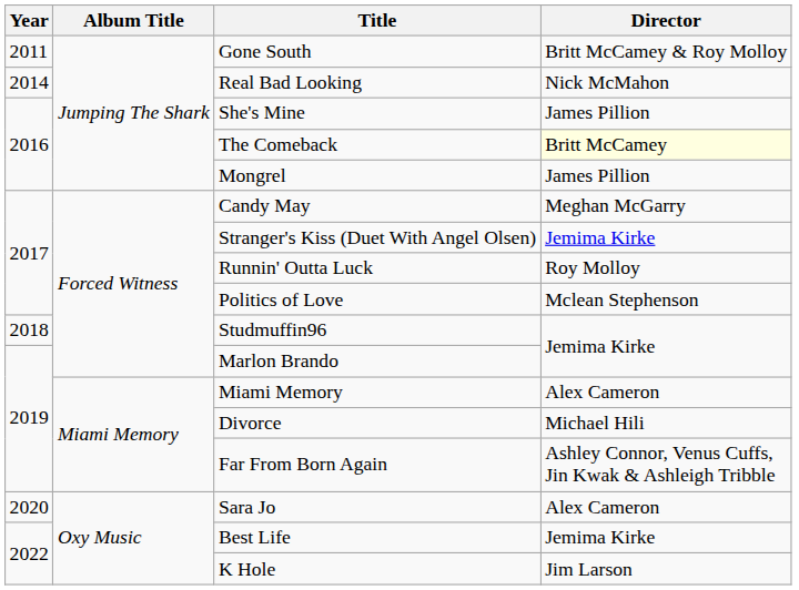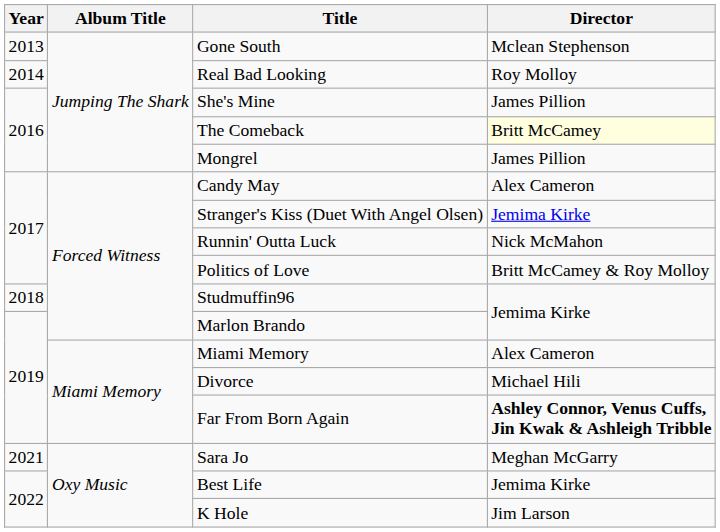Gone South | Year: 2011 -> 2013
Gone South | Director: Britt McCamey & Roy Molloy -> Mclean Stephenson
Real Bad Looking | Director: Nick McMahon -> Roy Molloy
Candy May | Director: Meghan McGarry -> Alex Cameron
Runnin' Outta Luck | Director: Roy Molloy -> Nick McMahon
Politics of Love | Director: Mclean Stephenson -> Britt McCamey & Roy Molloy
Far From Born Again | Director: normal -> bold
Sara Jo | Year: 2020 -> 2021
Sara Jo | Director: Alex Cameron -> Meghan McGarry
